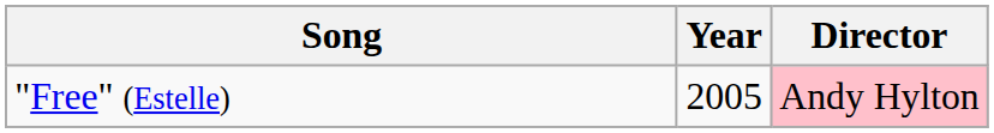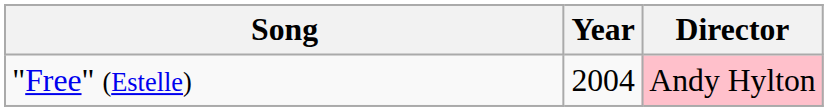"Free" (Estelle) | Year: 2005 -> 2004
